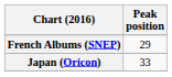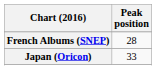French Albums (SNEP) | Peak position: 29 -> 28
